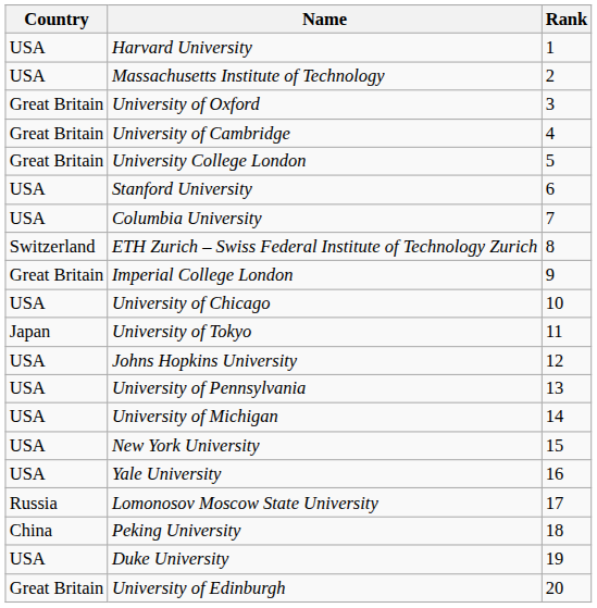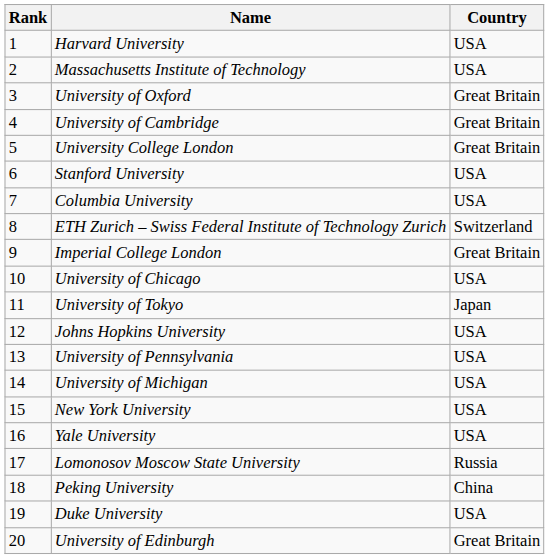columns swapped: Rank <-> Country
